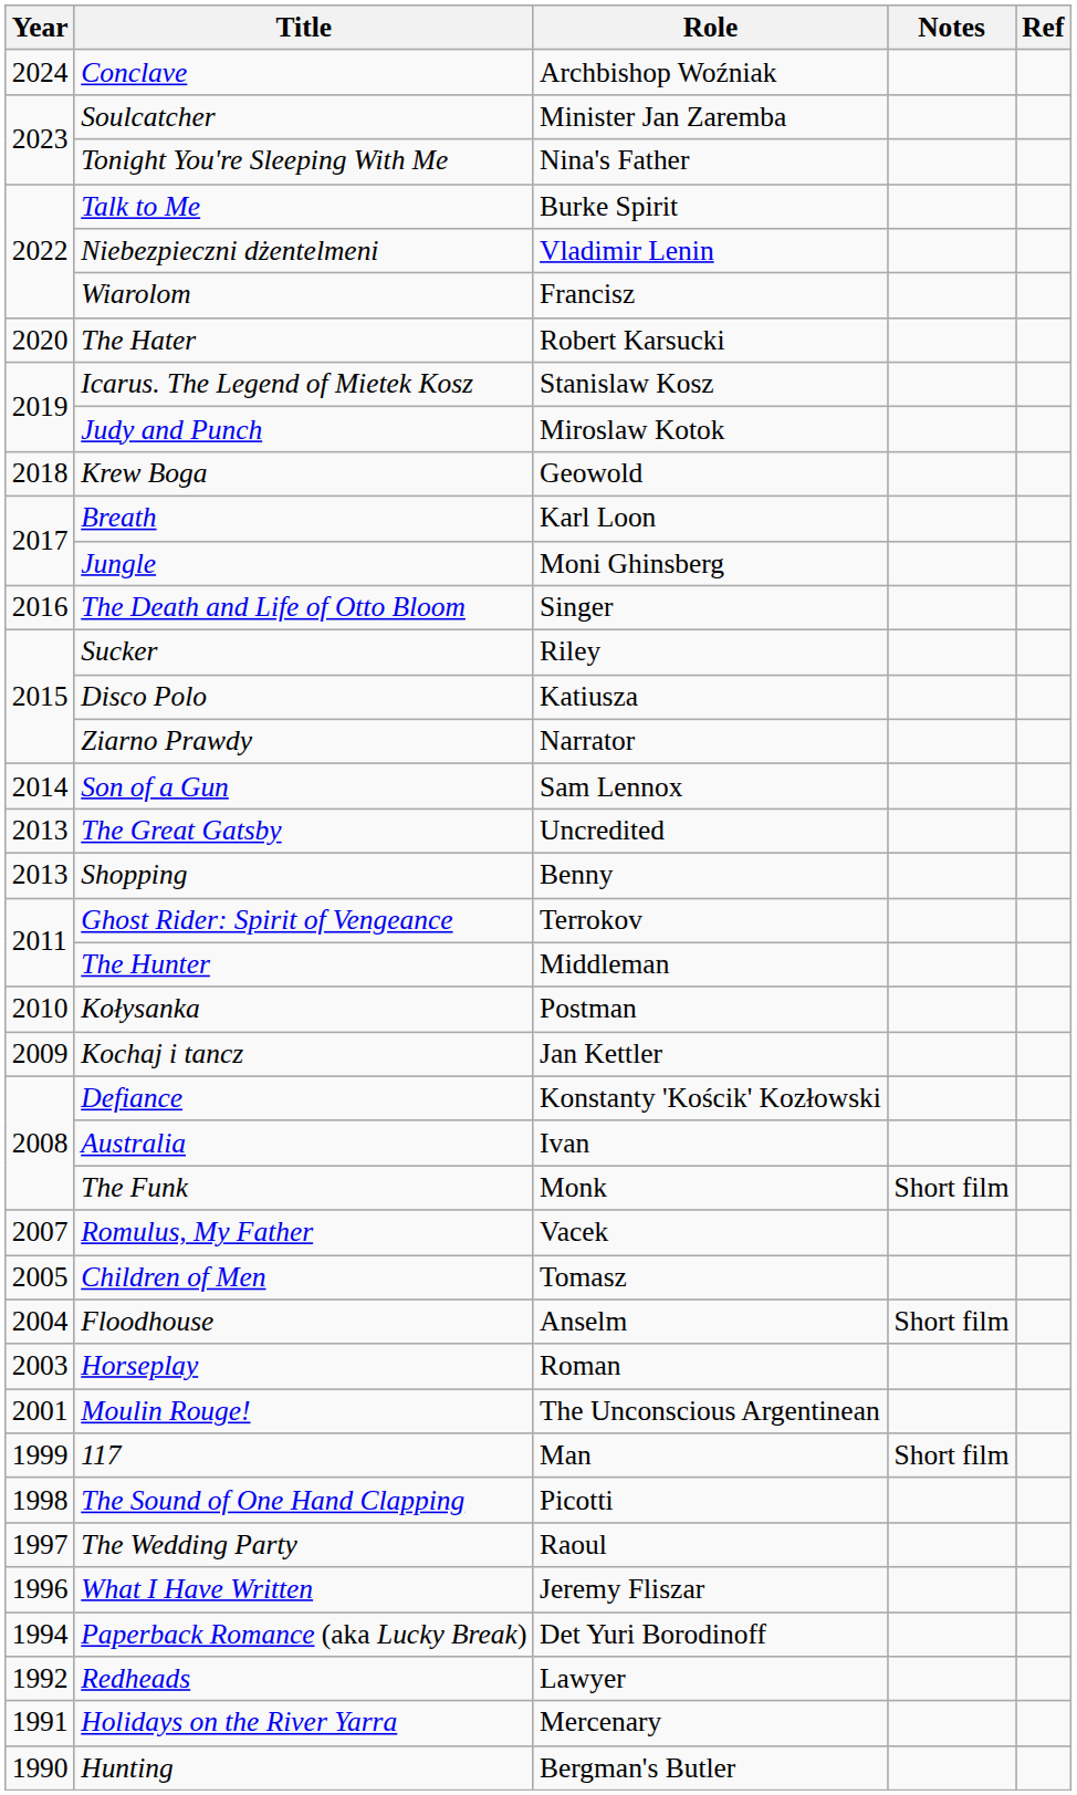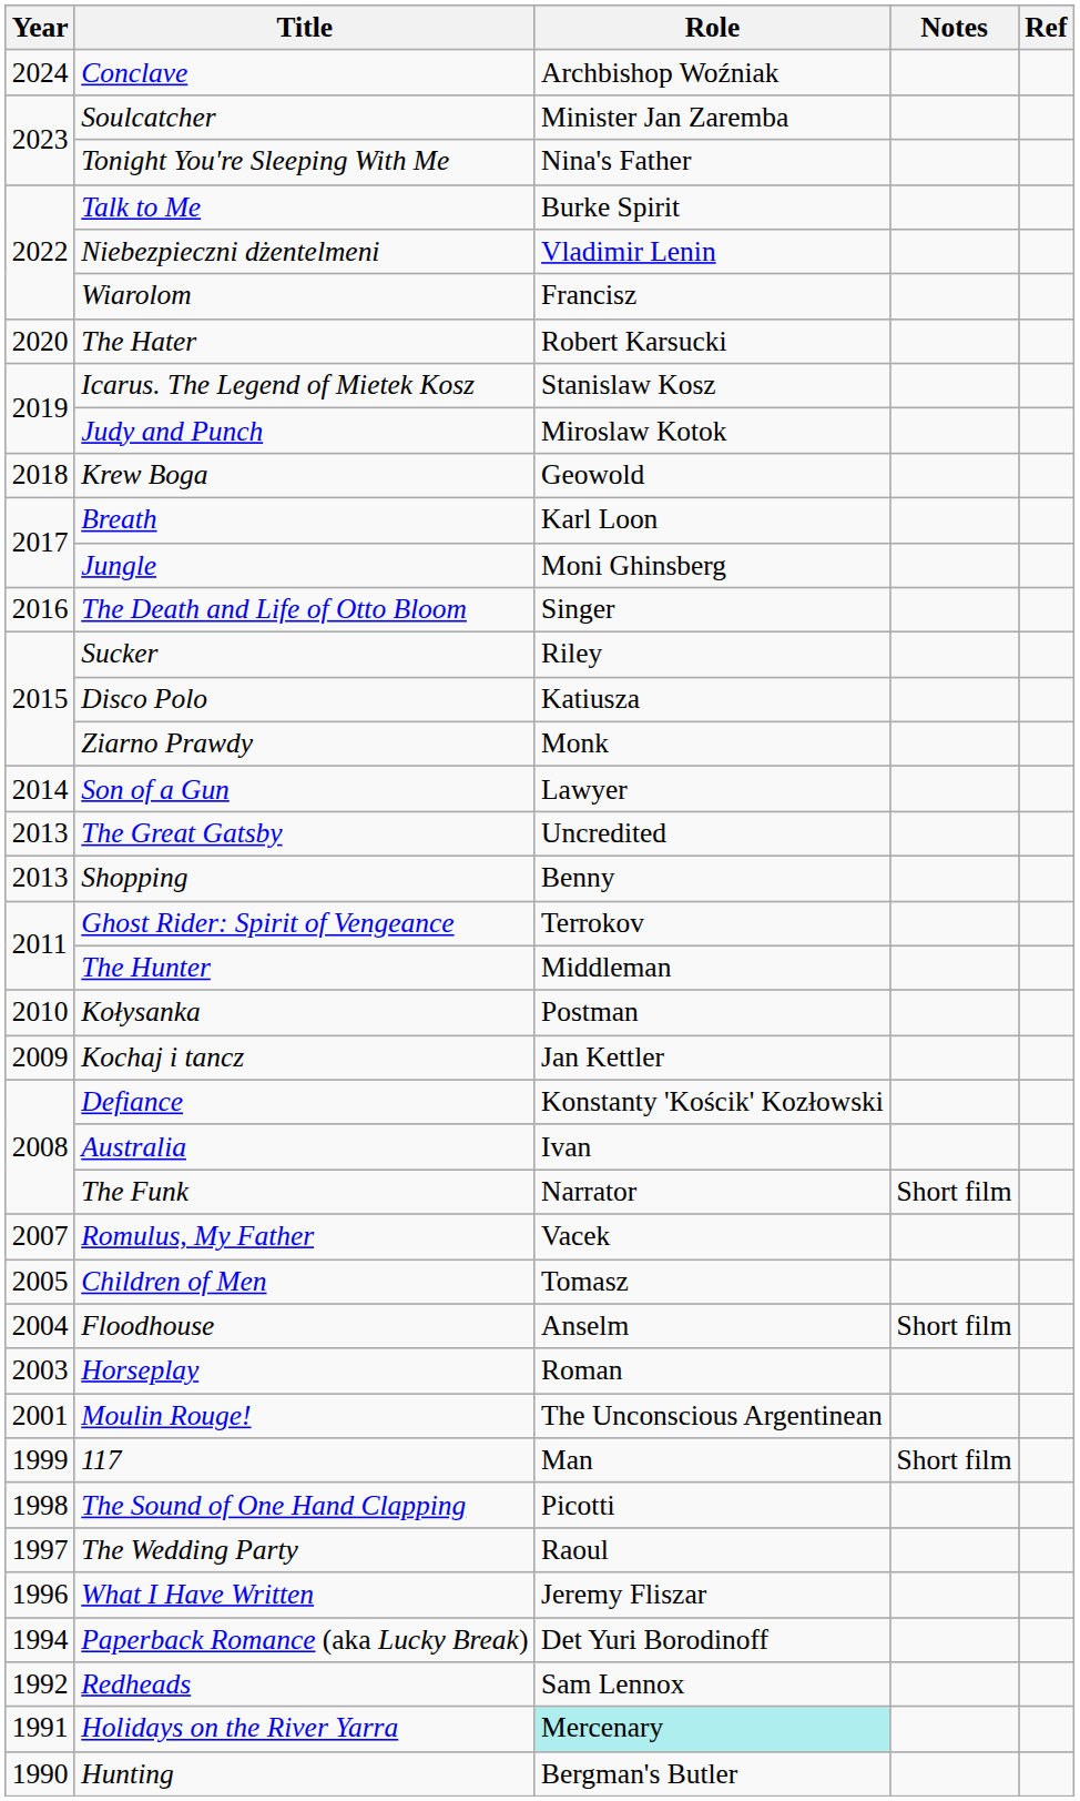Ziarno Prawdy | Role: Narrator -> Monk
Son of a Gun | Role: Sam Lennox -> Lawyer
The Funk | Role: Monk -> Narrator
Redheads | Role: Lawyer -> Sam Lennox
Holidays on the River Yarra | Role: no background -> paleturquoise background
